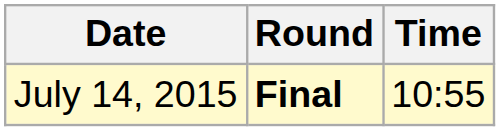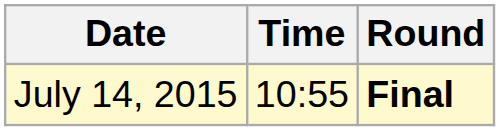columns swapped: Time <-> Round
